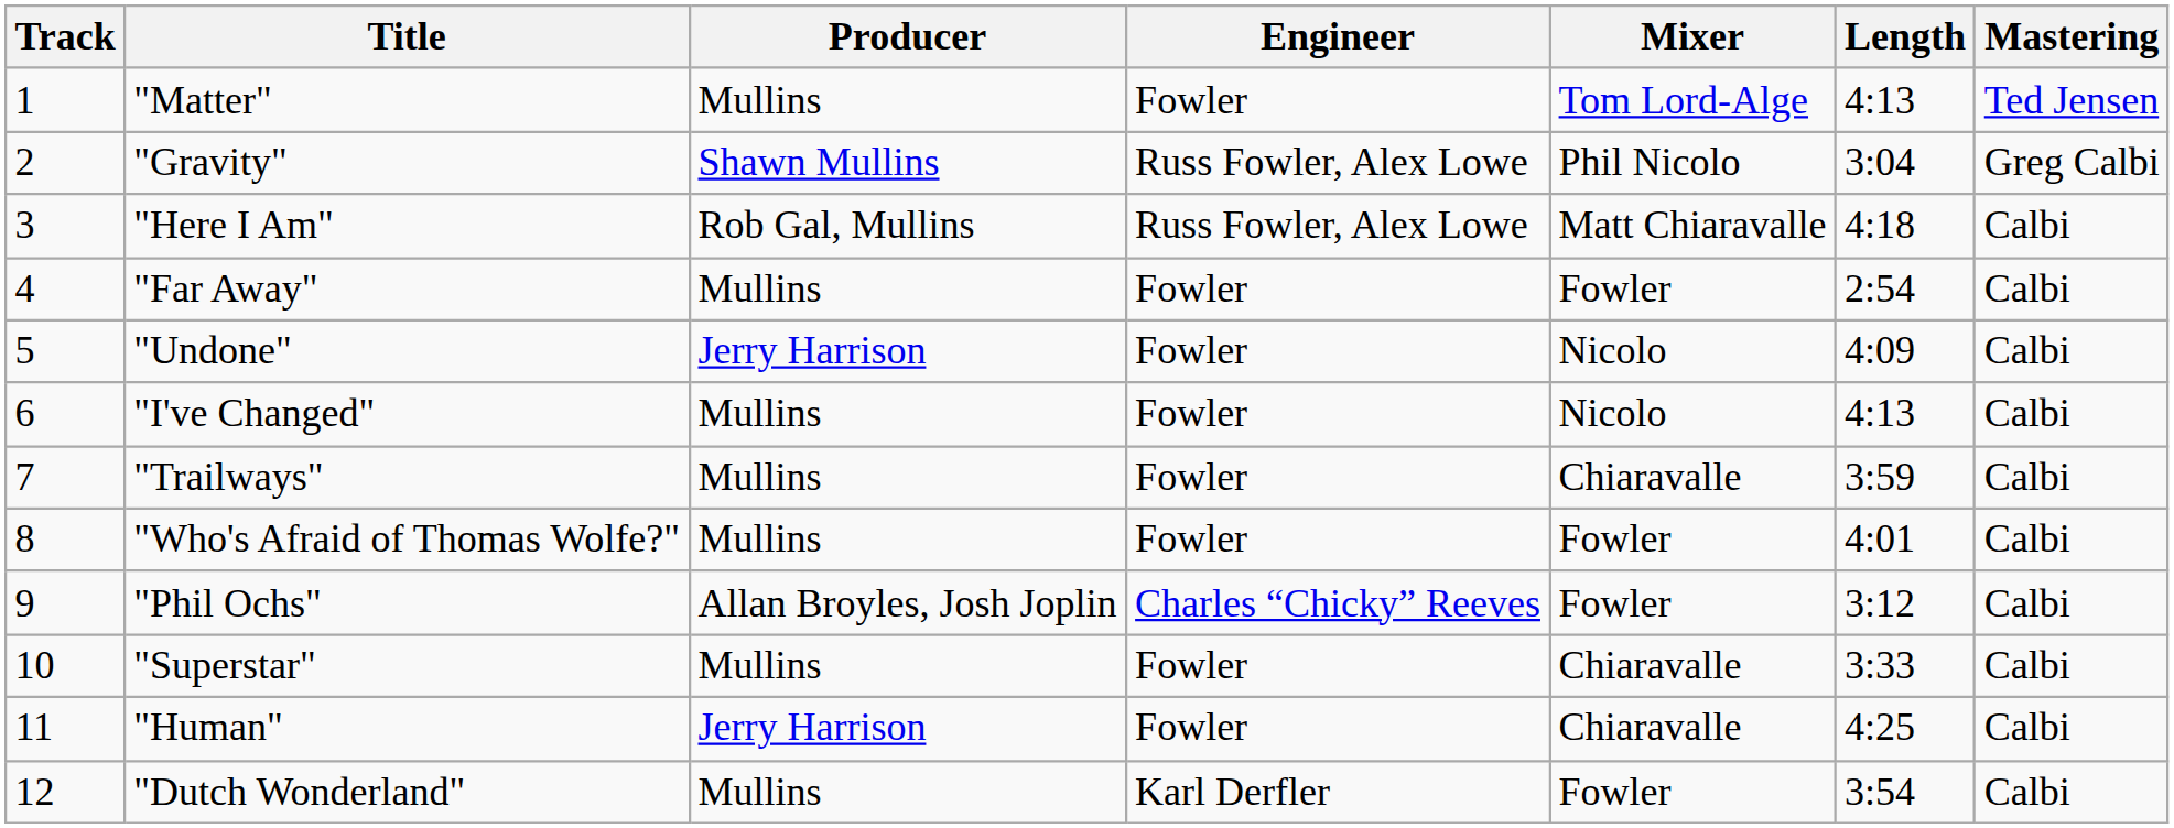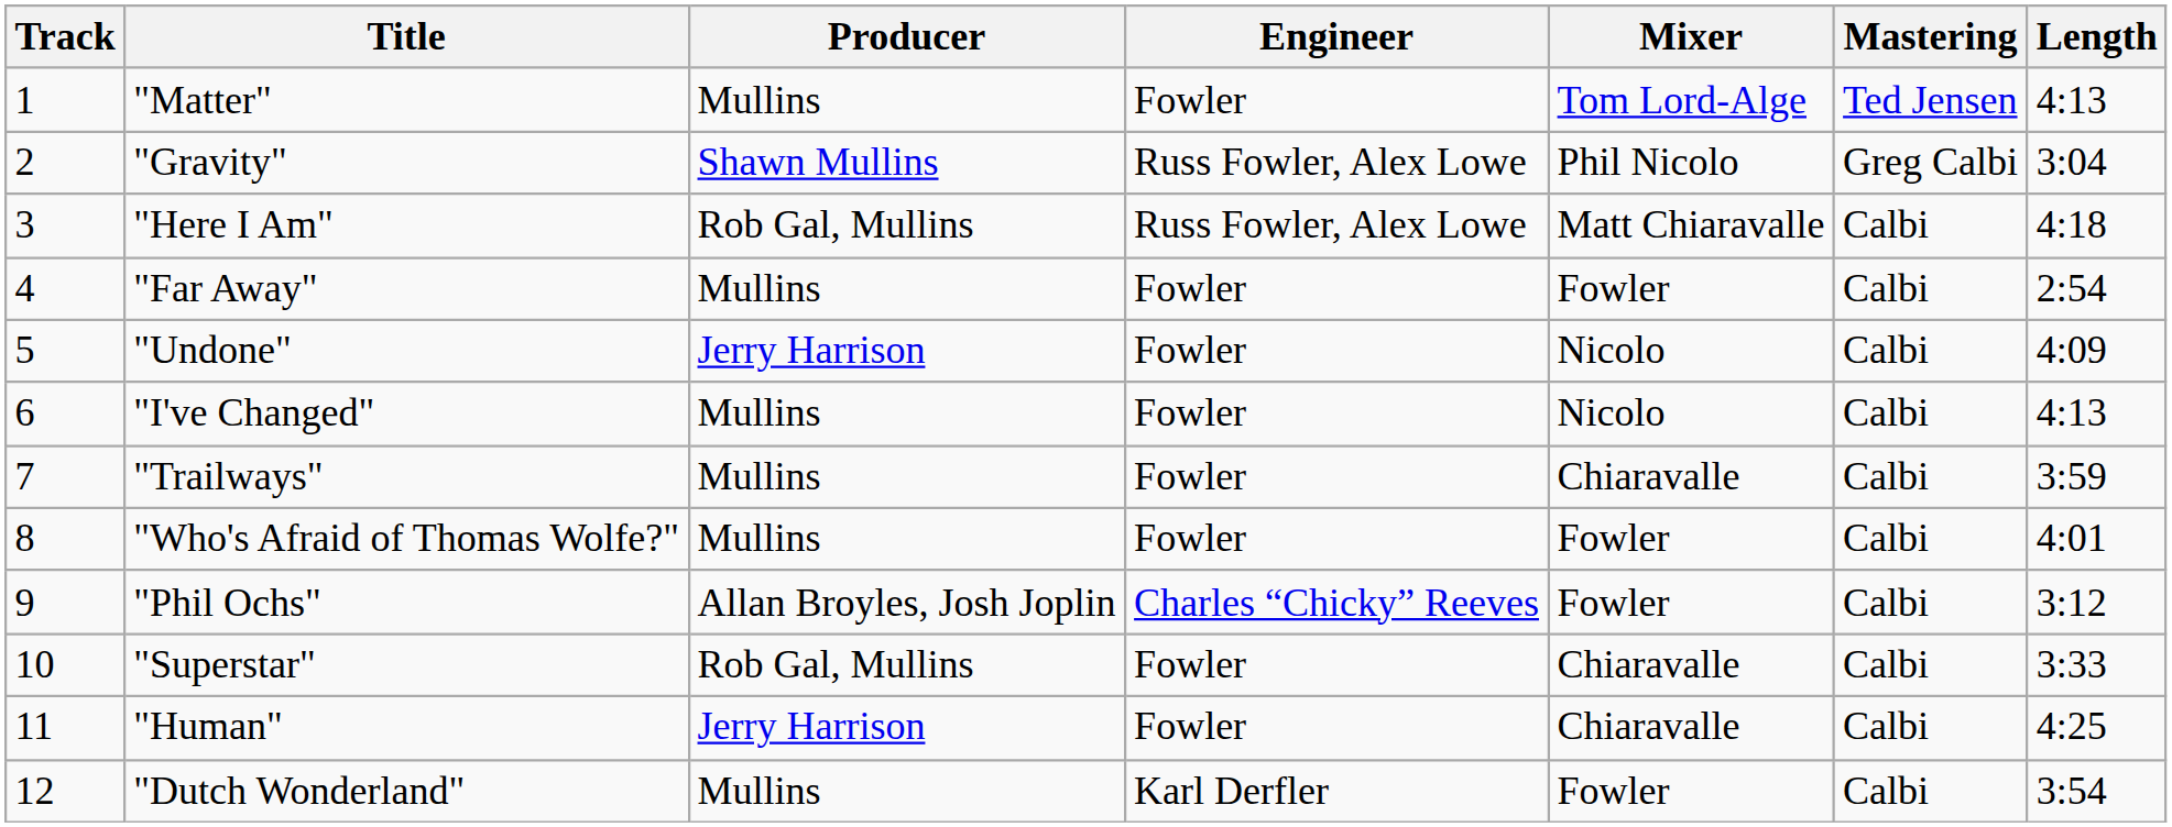columns swapped: Mastering <-> Length
"Superstar" | Producer: Mullins -> Rob Gal, Mullins
